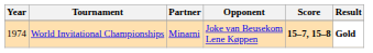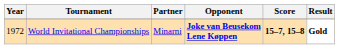World Invitational Championships | Year: 1974 -> 1972
World Invitational Championships | Opponent: normal -> bold
